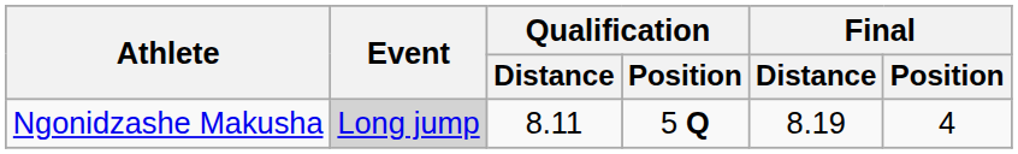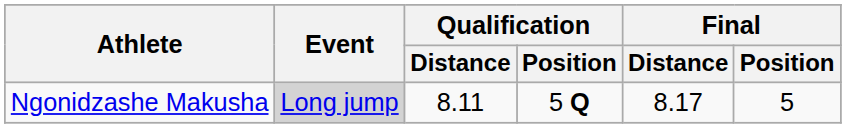Ngonidzashe Makusha | Final / Distance: 8.19 -> 8.17
Ngonidzashe Makusha | Final / Position: 4 -> 5
